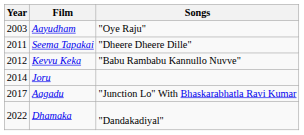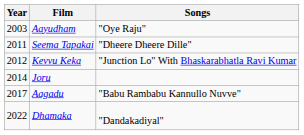Kevvu Keka | Songs: "Babu Rambabu Kannullo Nuvve" -> "Junction Lo" With Bhaskarabhatla Ravi Kumar
Aagadu | Songs: "Junction Lo" With Bhaskarabhatla Ravi Kumar -> "Babu Rambabu Kannullo Nuvve"
